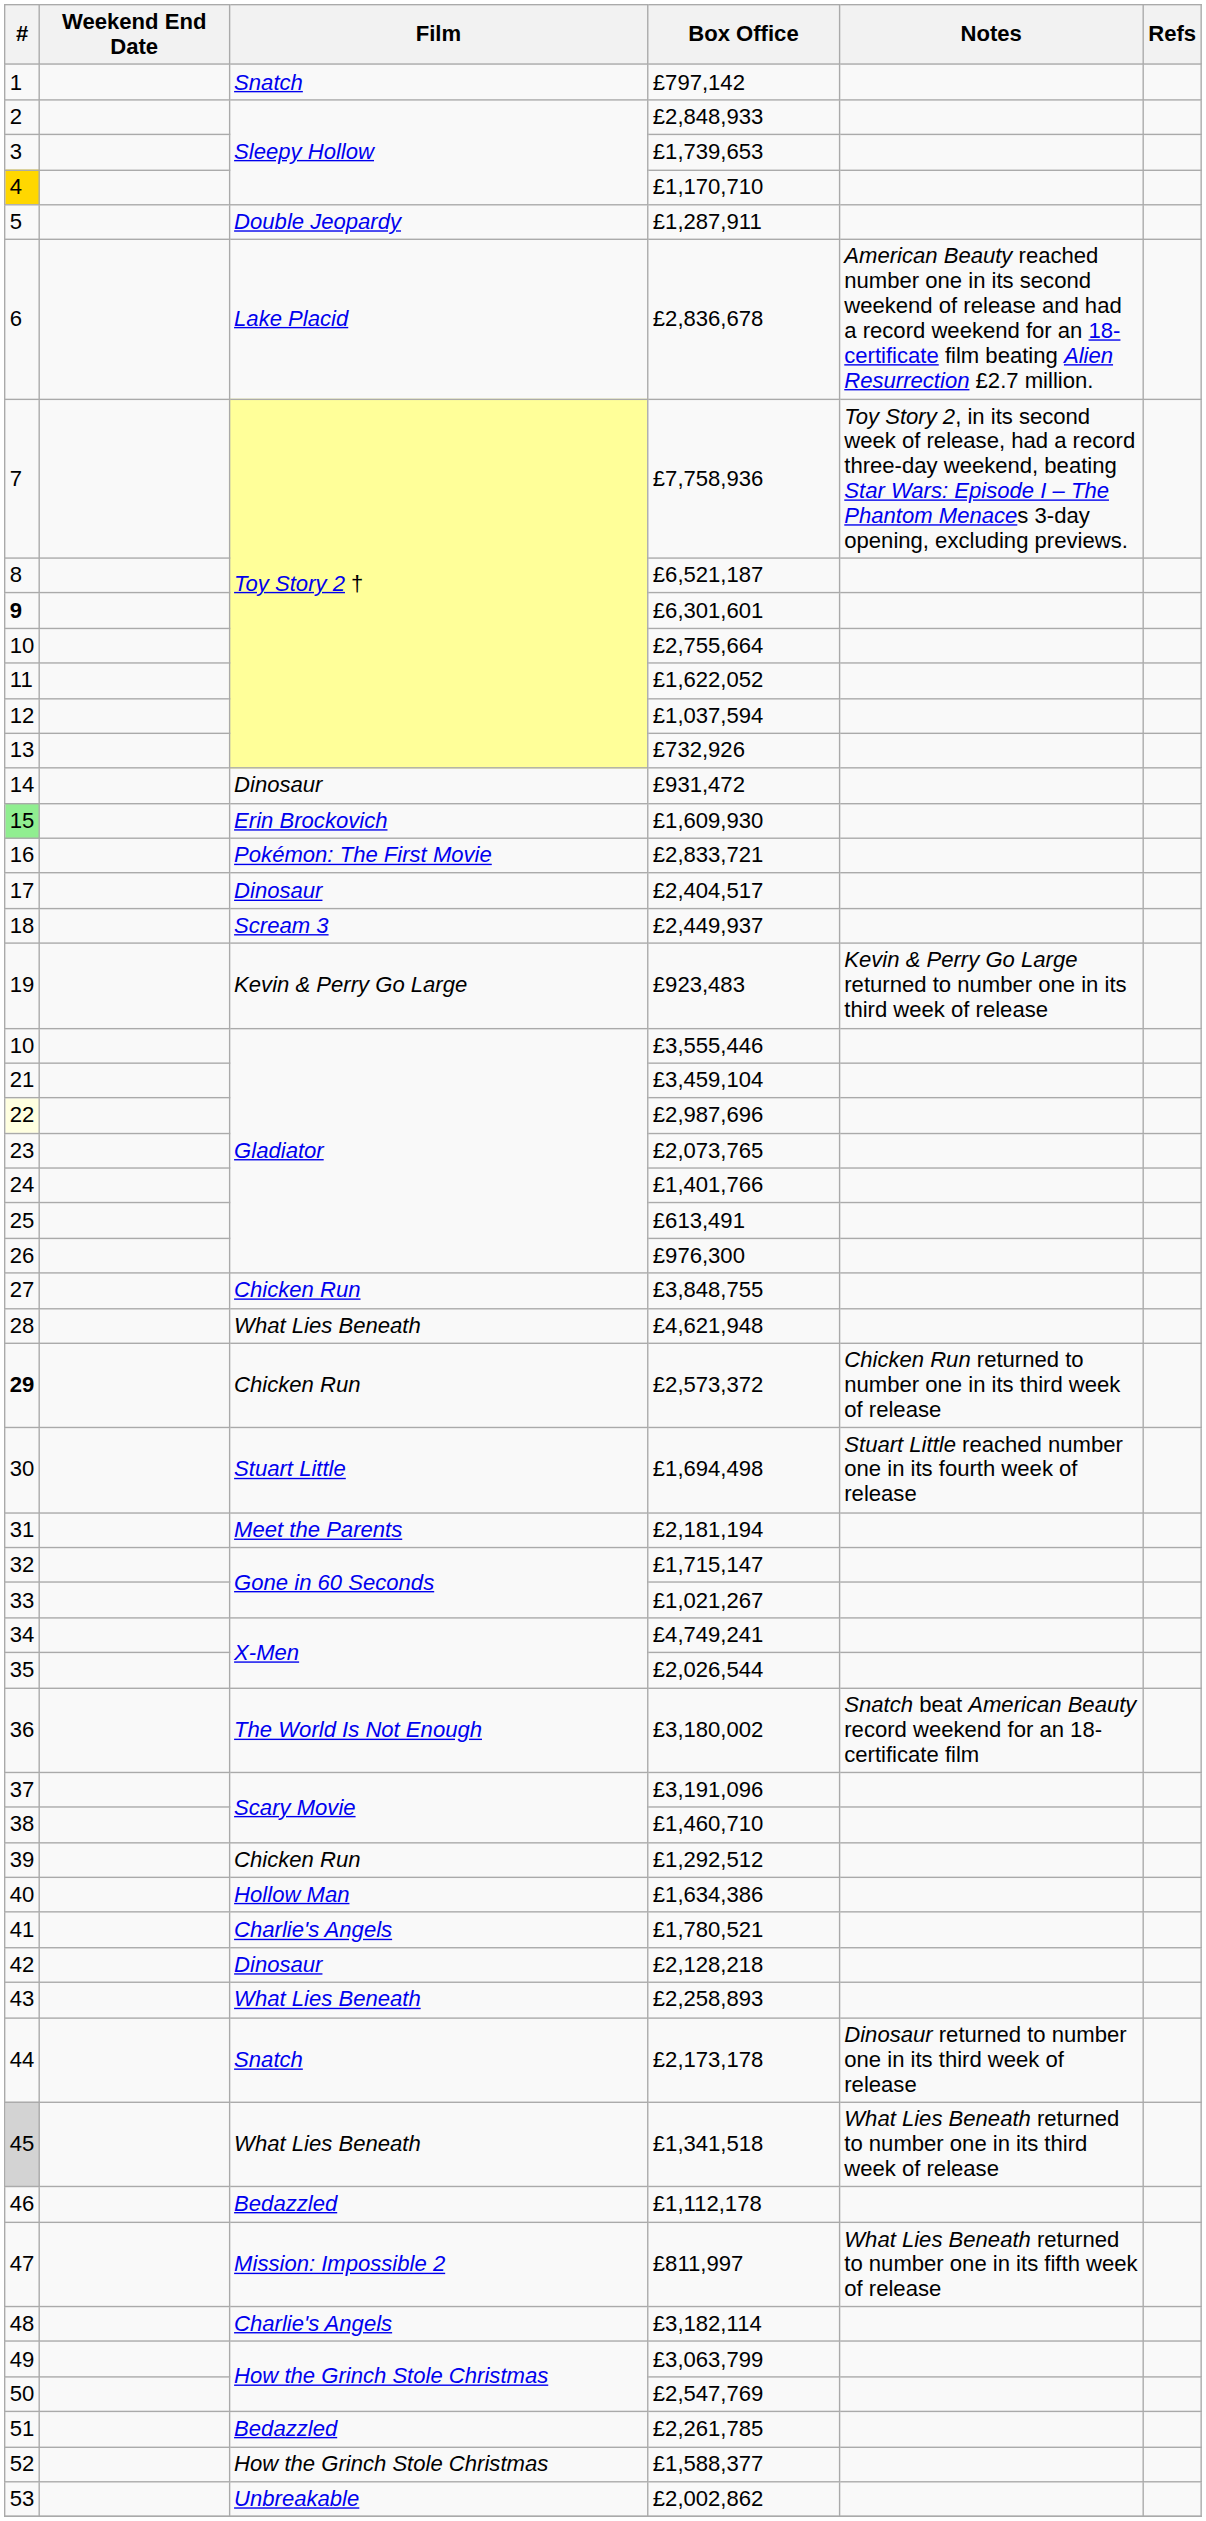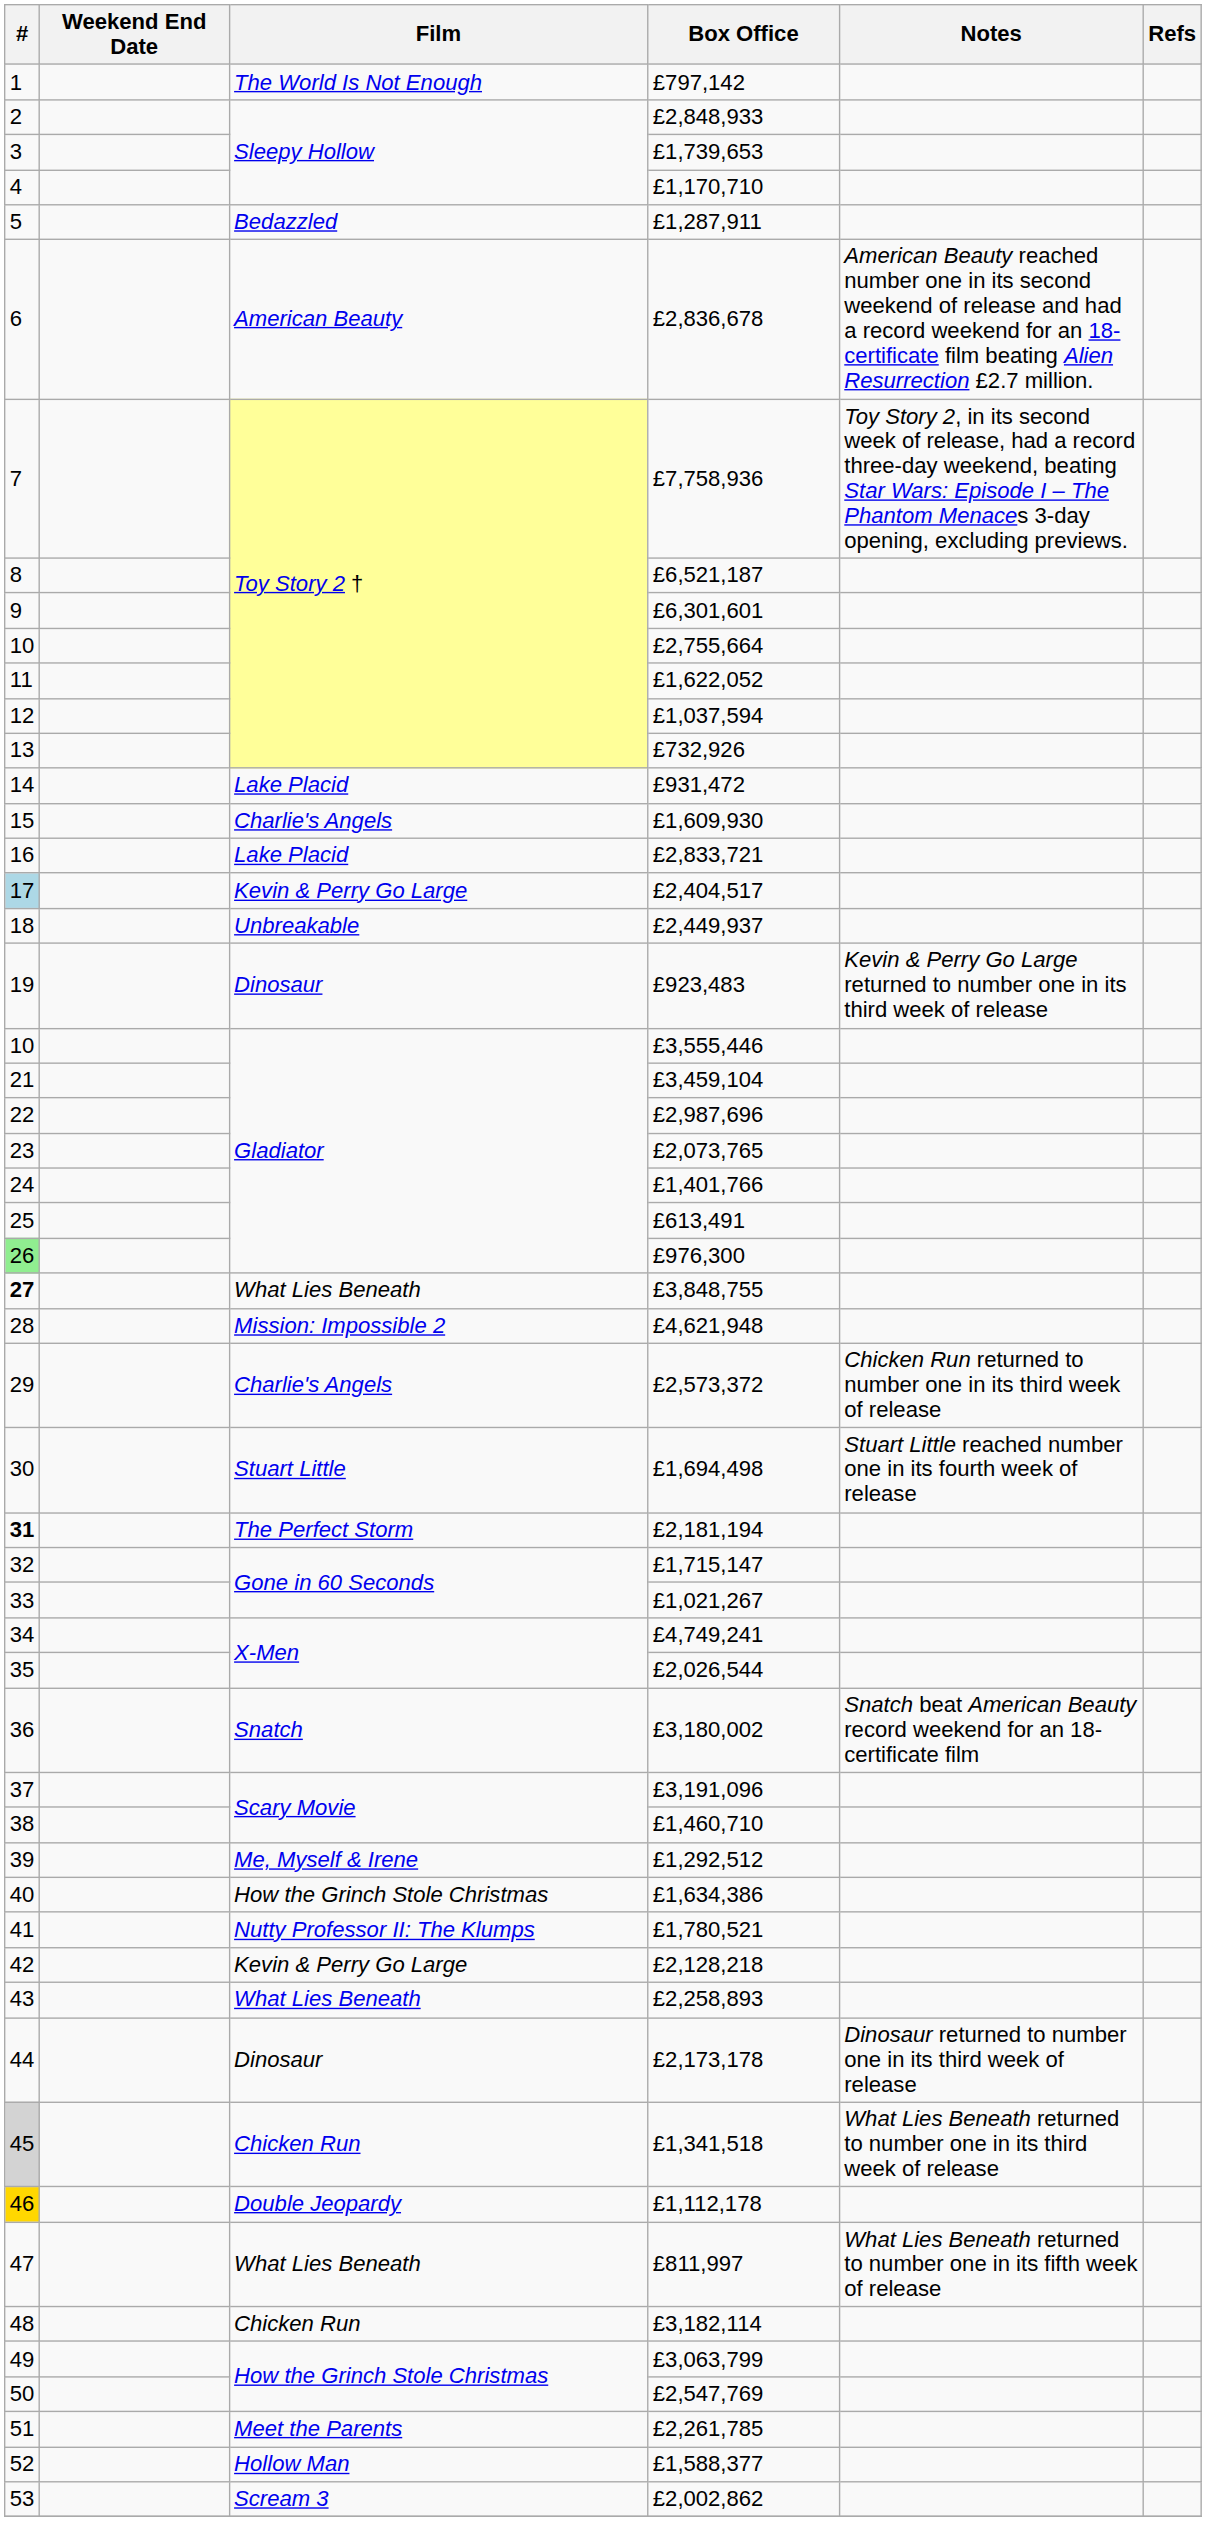£797,142 | Film: Snatch -> The World Is Not Enough
£1,170,710 | #: gold background -> no background
£1,287,911 | Film: Double Jeopardy -> Bedazzled
£2,836,678 | Film: Lake Placid -> American Beauty
£6,301,601 | #: bold -> normal
£931,472 | Film: Dinosaur -> Lake Placid
£1,609,930 | #: lightgreen background -> no background
£1,609,930 | Film: Erin Brockovich -> Charlie's Angels
£2,833,721 | Film: Pokémon: The First Movie -> Lake Placid
£2,404,517 | #: no background -> lightblue background
£2,404,517 | Film: Dinosaur -> Kevin & Perry Go Large
£2,449,937 | Film: Scream 3 -> Unbreakable
£923,483 | Film: Kevin & Perry Go Large -> Dinosaur
£2,987,696 | #: lightyellow background -> no background
£976,300 | #: no background -> lightgreen background
£3,848,755 | #: normal -> bold
£3,848,755 | Film: Chicken Run -> What Lies Beneath
£4,621,948 | Film: What Lies Beneath -> Mission: Impossible 2
£2,573,372 | #: bold -> normal
£2,573,372 | Film: Chicken Run -> Charlie's Angels
£2,181,194 | #: normal -> bold
£2,181,194 | Film: Meet the Parents -> The Perfect Storm
£3,180,002 | Film: The World Is Not Enough -> Snatch
£1,292,512 | Film: Chicken Run -> Me, Myself & Irene
£1,634,386 | Film: Hollow Man -> How the Grinch Stole Christmas
£1,780,521 | Film: Charlie's Angels -> Nutty Professor II: The Klumps
£2,128,218 | Film: Dinosaur -> Kevin & Perry Go Large
£2,173,178 | Film: Snatch -> Dinosaur
£1,341,518 | Film: What Lies Beneath -> Chicken Run
£1,112,178 | #: no background -> gold background
£1,112,178 | Film: Bedazzled -> Double Jeopardy
£811,997 | Film: Mission: Impossible 2 -> What Lies Beneath
£3,182,114 | Film: Charlie's Angels -> Chicken Run
£2,261,785 | Film: Bedazzled -> Meet the Parents
£1,588,377 | Film: How the Grinch Stole Christmas -> Hollow Man
£2,002,862 | Film: Unbreakable -> Scream 3
